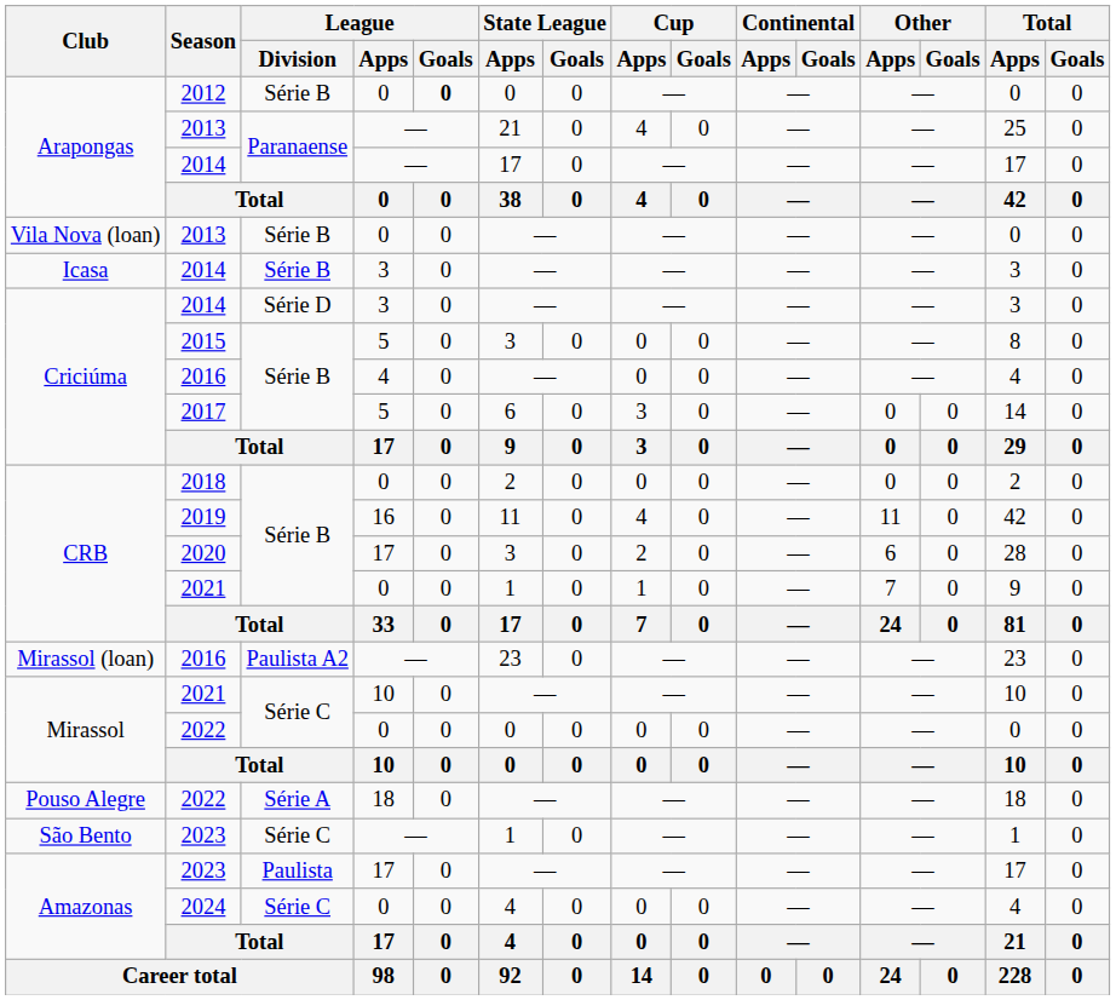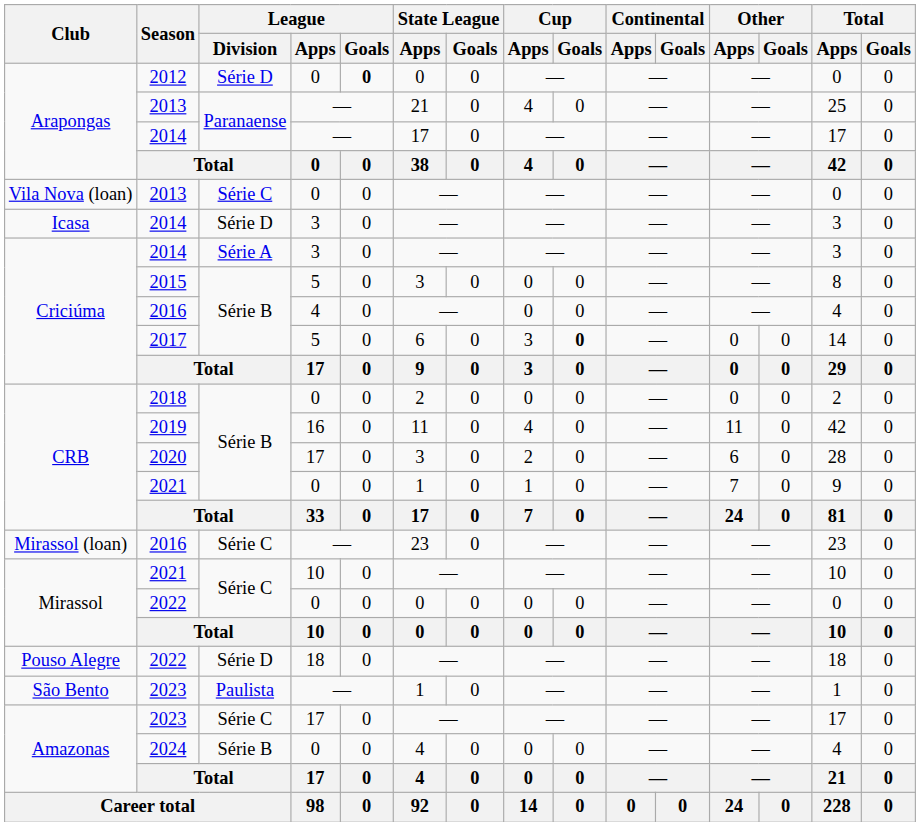2012 | League / Division: Série B -> Série D
Vila Nova (loan) / 2013 | League / Division: Série B -> Série C
Icasa / 2014 | League / Division: Série B -> Série D
Criciúma / 2014 | League / Division: Série D -> Série A
2017 | Cup / Goals: normal -> bold
Mirassol (loan) / 2016 | League / Division: Paulista A2 -> Série C
Pouso Alegre / 2022 | League / Division: Série A -> Série D
São Bento / 2023 | League / Division: Série C -> Paulista
Amazonas / 2023 | League / Division: Paulista -> Série C
2024 | League / Division: Série C -> Série B
